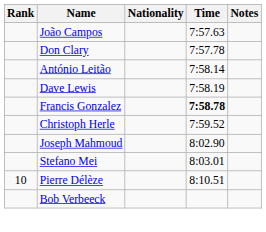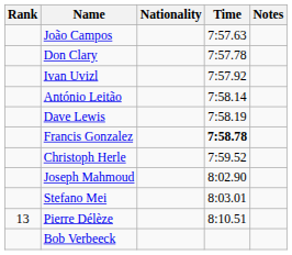+ row: Ivan Uvizl | 7:57.92
Pierre Délèze | Rank: 10 -> 13
